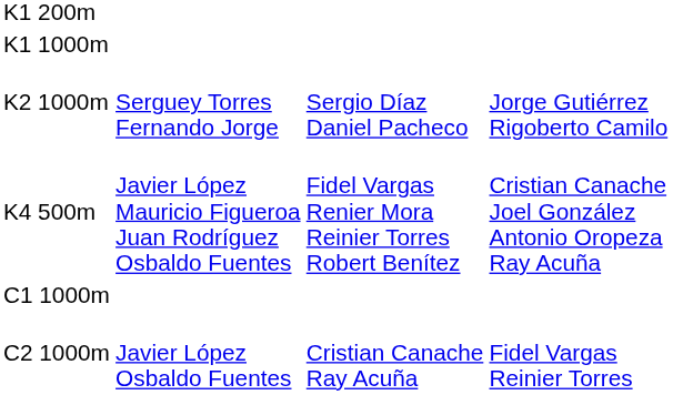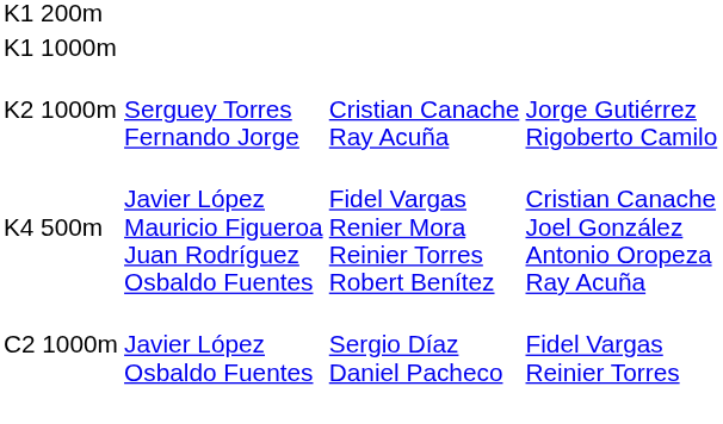K2 1000m | column 3: Sergio Díaz Daniel Pacheco -> Cristian Canache Ray Acuña
- row: C1 1000m
C2 1000m | column 3: Cristian Canache Ray Acuña -> Sergio Díaz Daniel Pacheco
